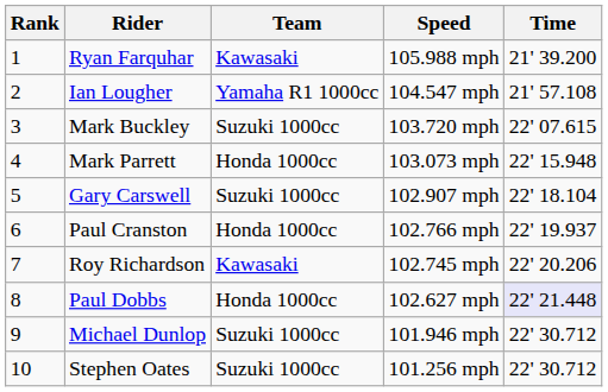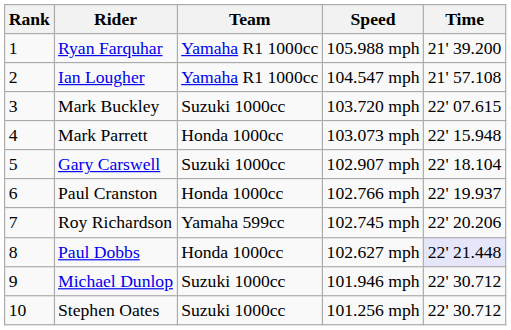Ryan Farquhar | Team: Kawasaki -> Yamaha R1 1000cc
Roy Richardson | Team: Kawasaki -> Yamaha 599cc
